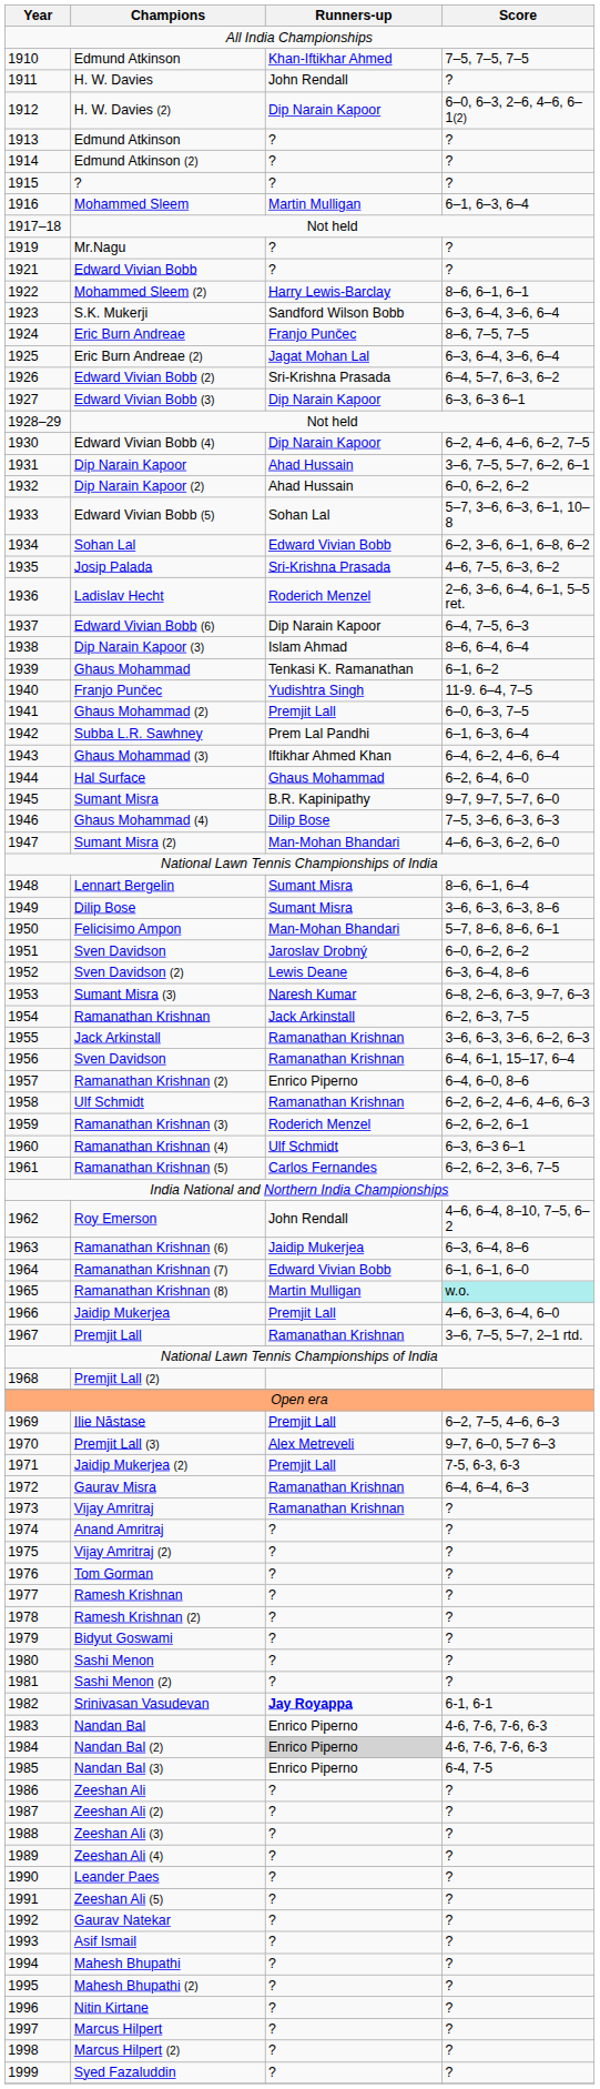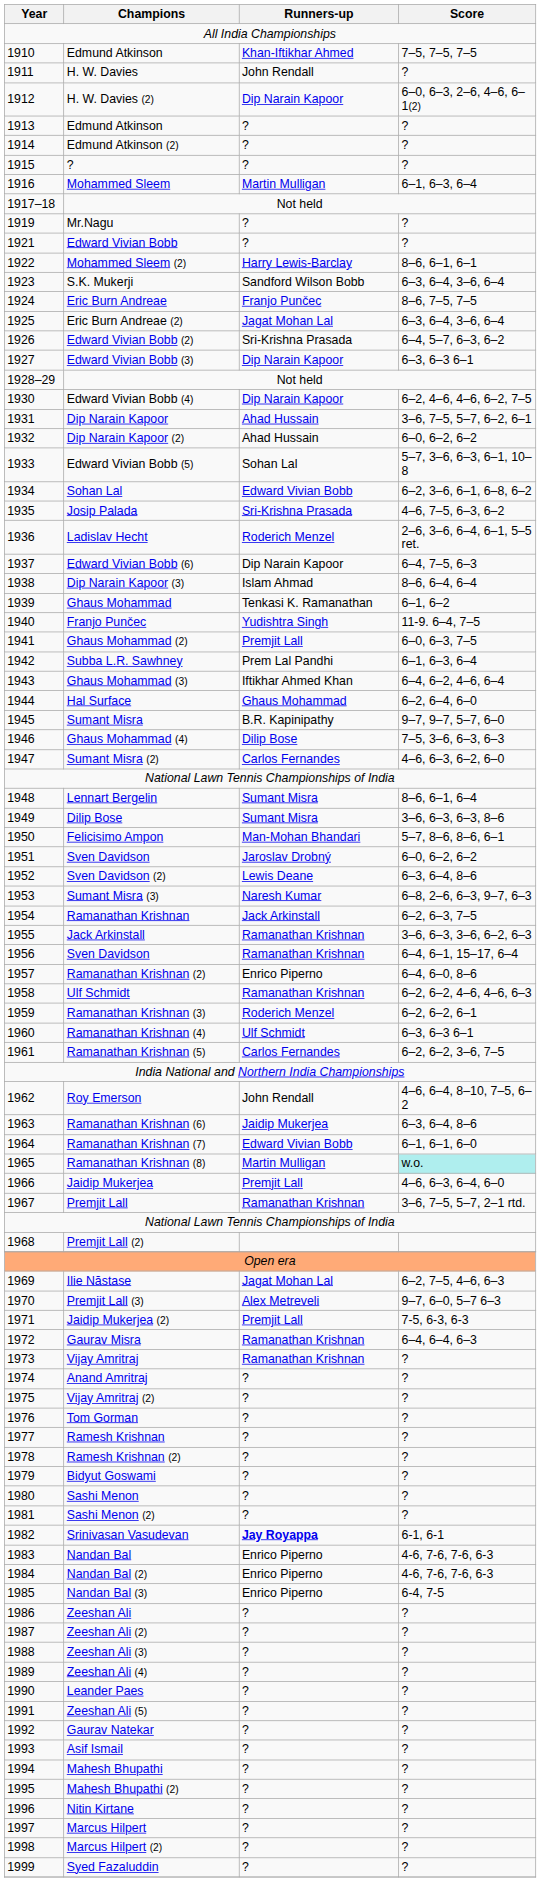Sumant Misra (2) | Runners-up: Man-Mohan Bhandari -> Carlos Fernandes
Ilie Năstase | Runners-up: Premjit Lall -> Jagat Mohan Lal
Nandan Bal (2) | Runners-up: lightgrey background -> no background
